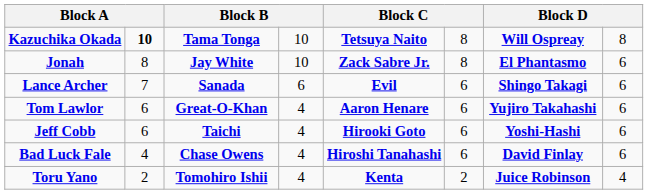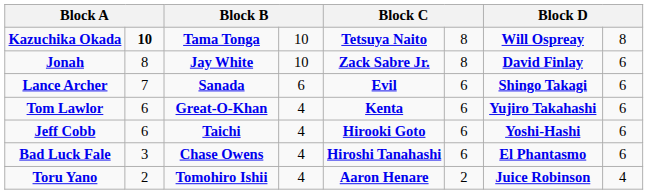Jonah | column 7: El Phantasmo -> David Finlay
Tom Lawlor | column 5: Aaron Henare -> Kenta
Bad Luck Fale | column 2: 4 -> 3
Bad Luck Fale | column 7: David Finlay -> El Phantasmo
Toru Yano | column 5: Kenta -> Aaron Henare
